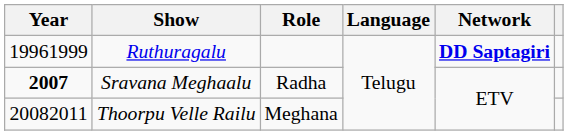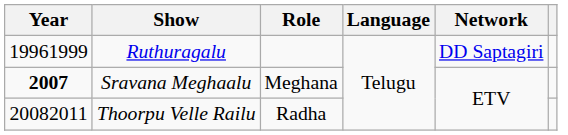Ruthuragalu | Network: bold -> normal
Sravana Meghaalu | Role: Radha -> Meghana
Thoorpu Velle Railu | Role: Meghana -> Radha
